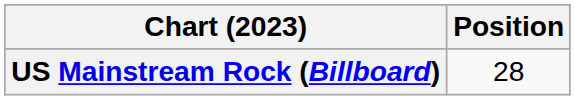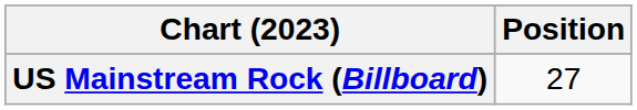US Mainstream Rock (Billboard) | Position: 28 -> 27
